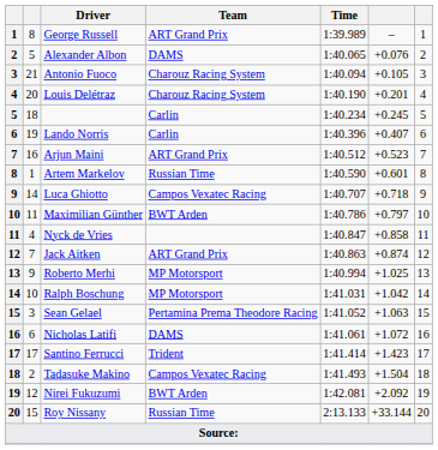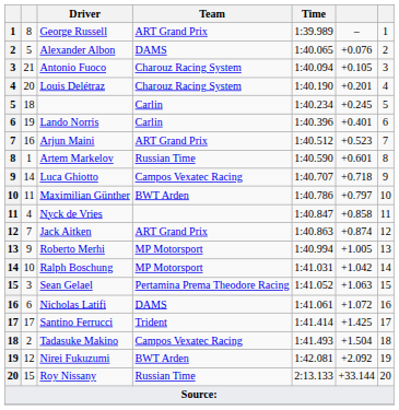Lando Norris | column 6: +0.407 -> +0.401
Roberto Merhi | column 6: +1.025 -> +1.005
Santino Ferrucci | column 6: +1.423 -> +1.425
